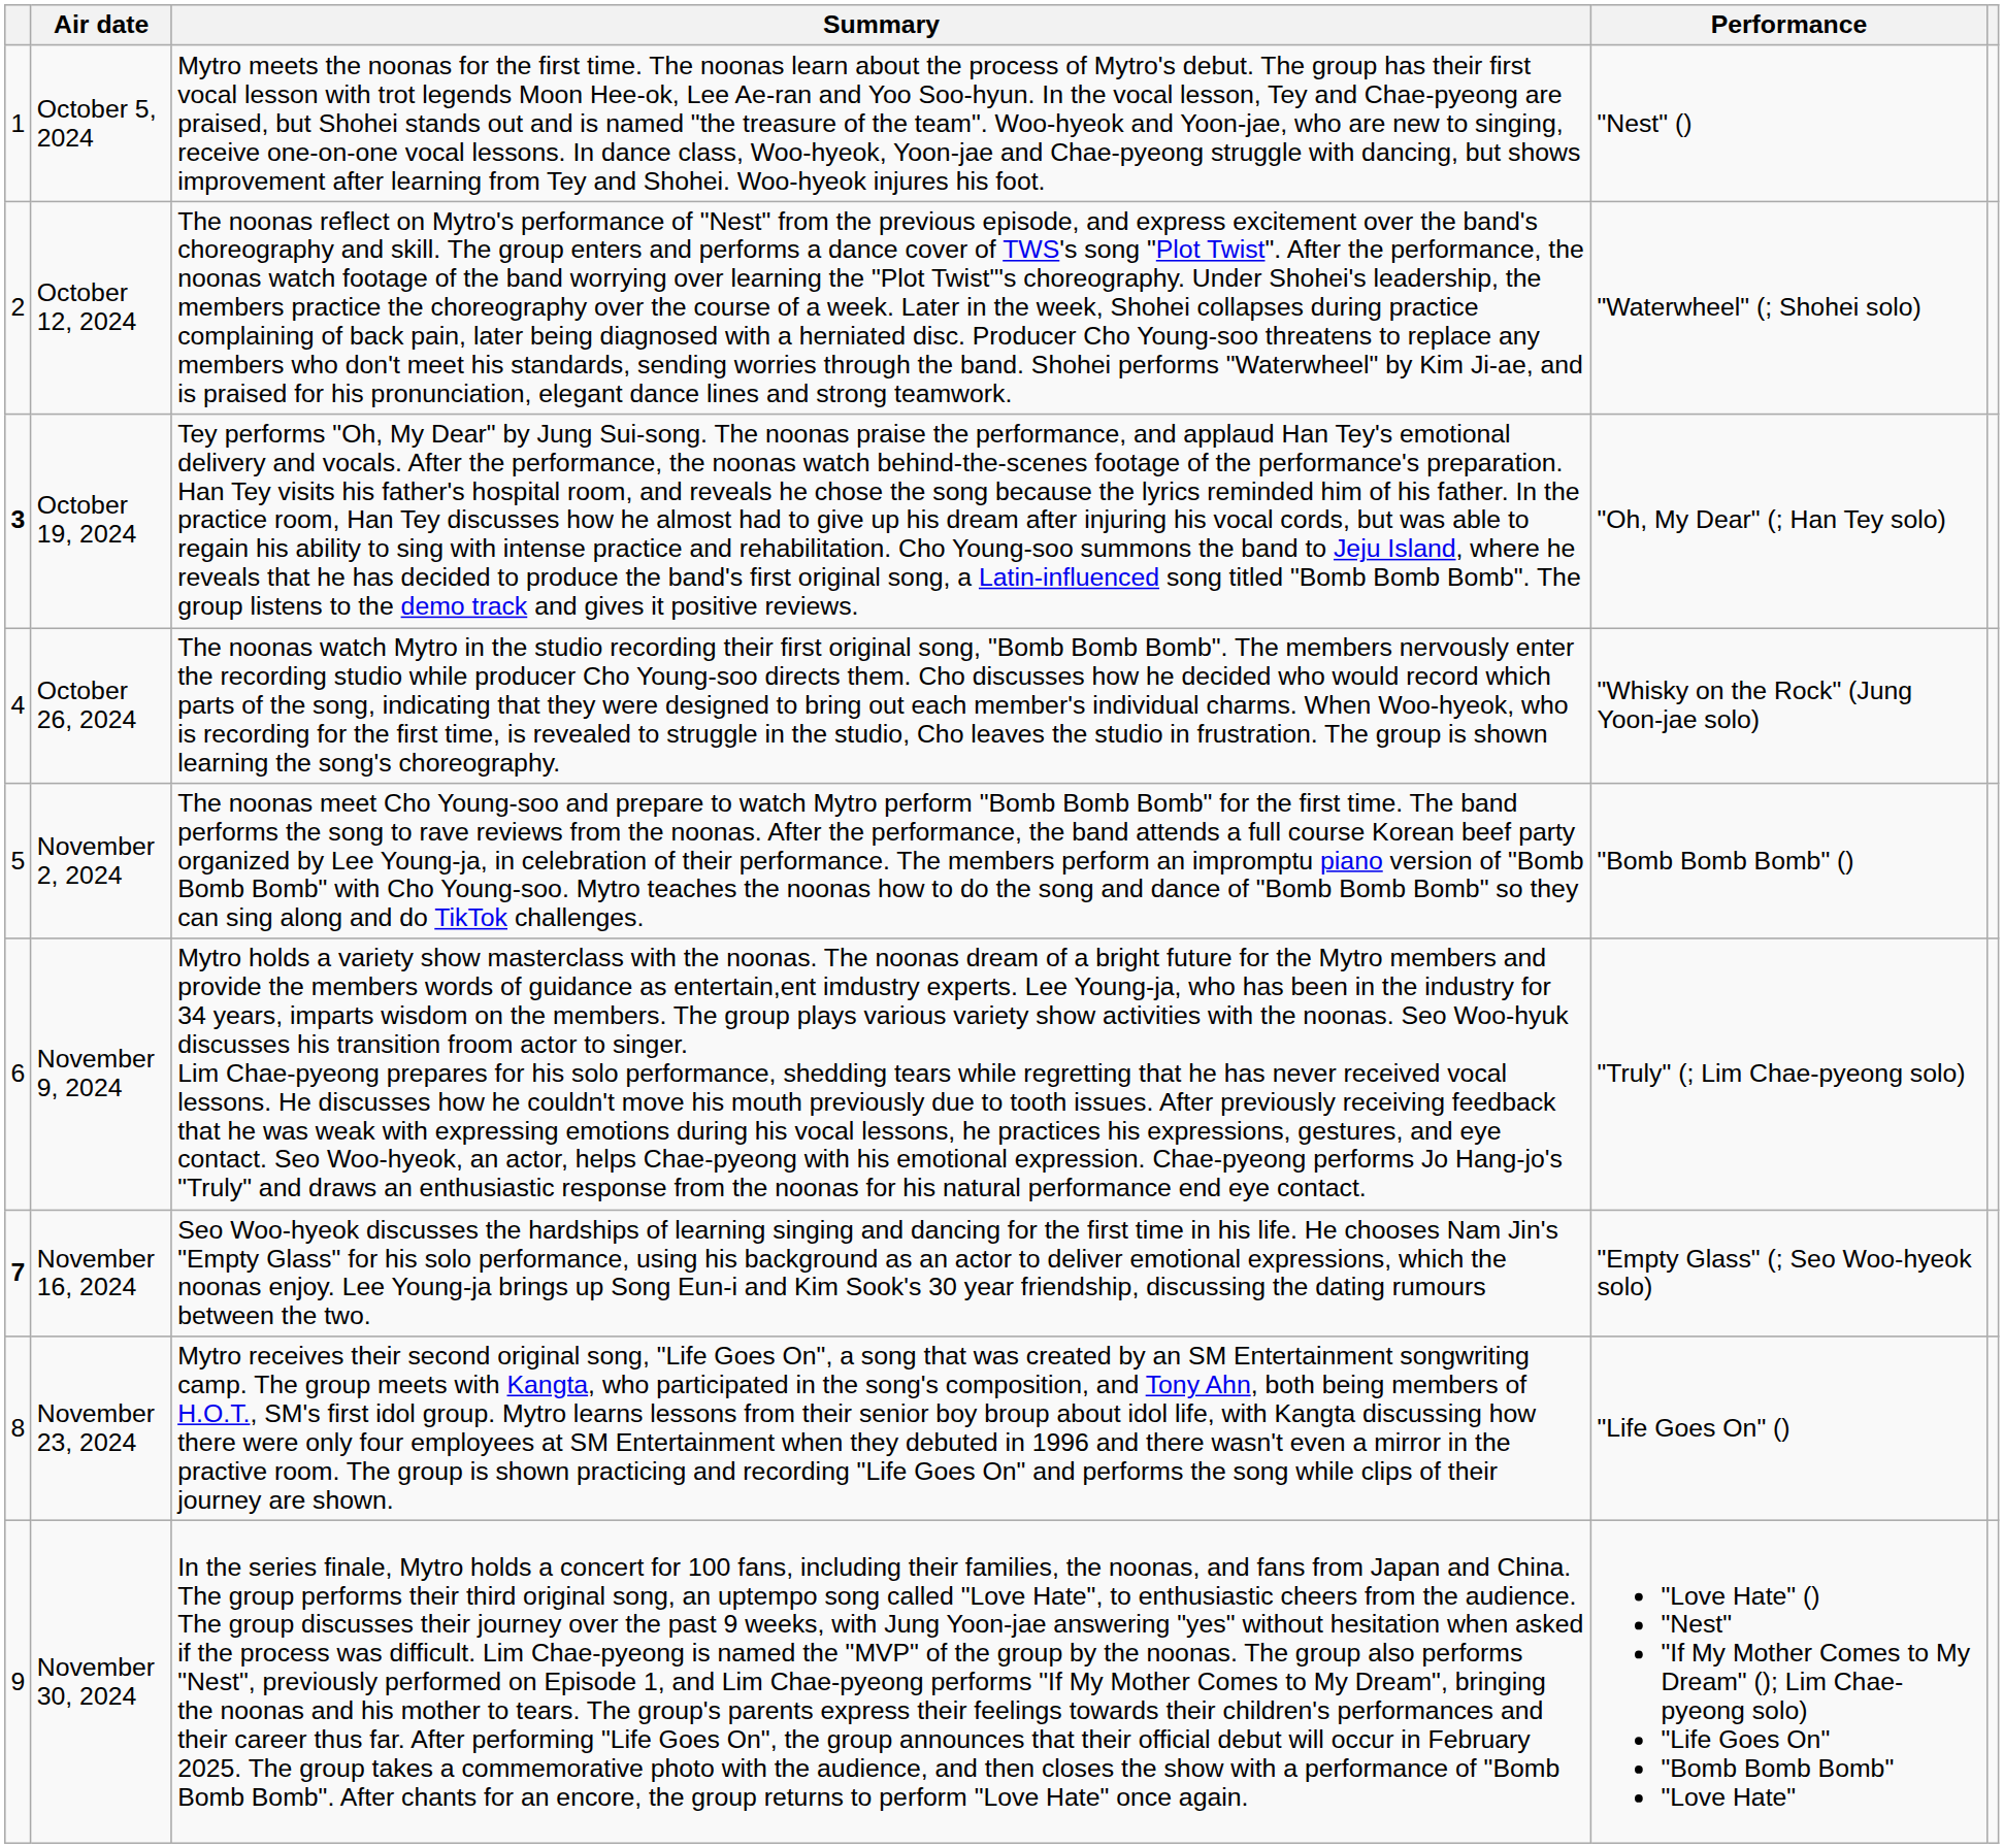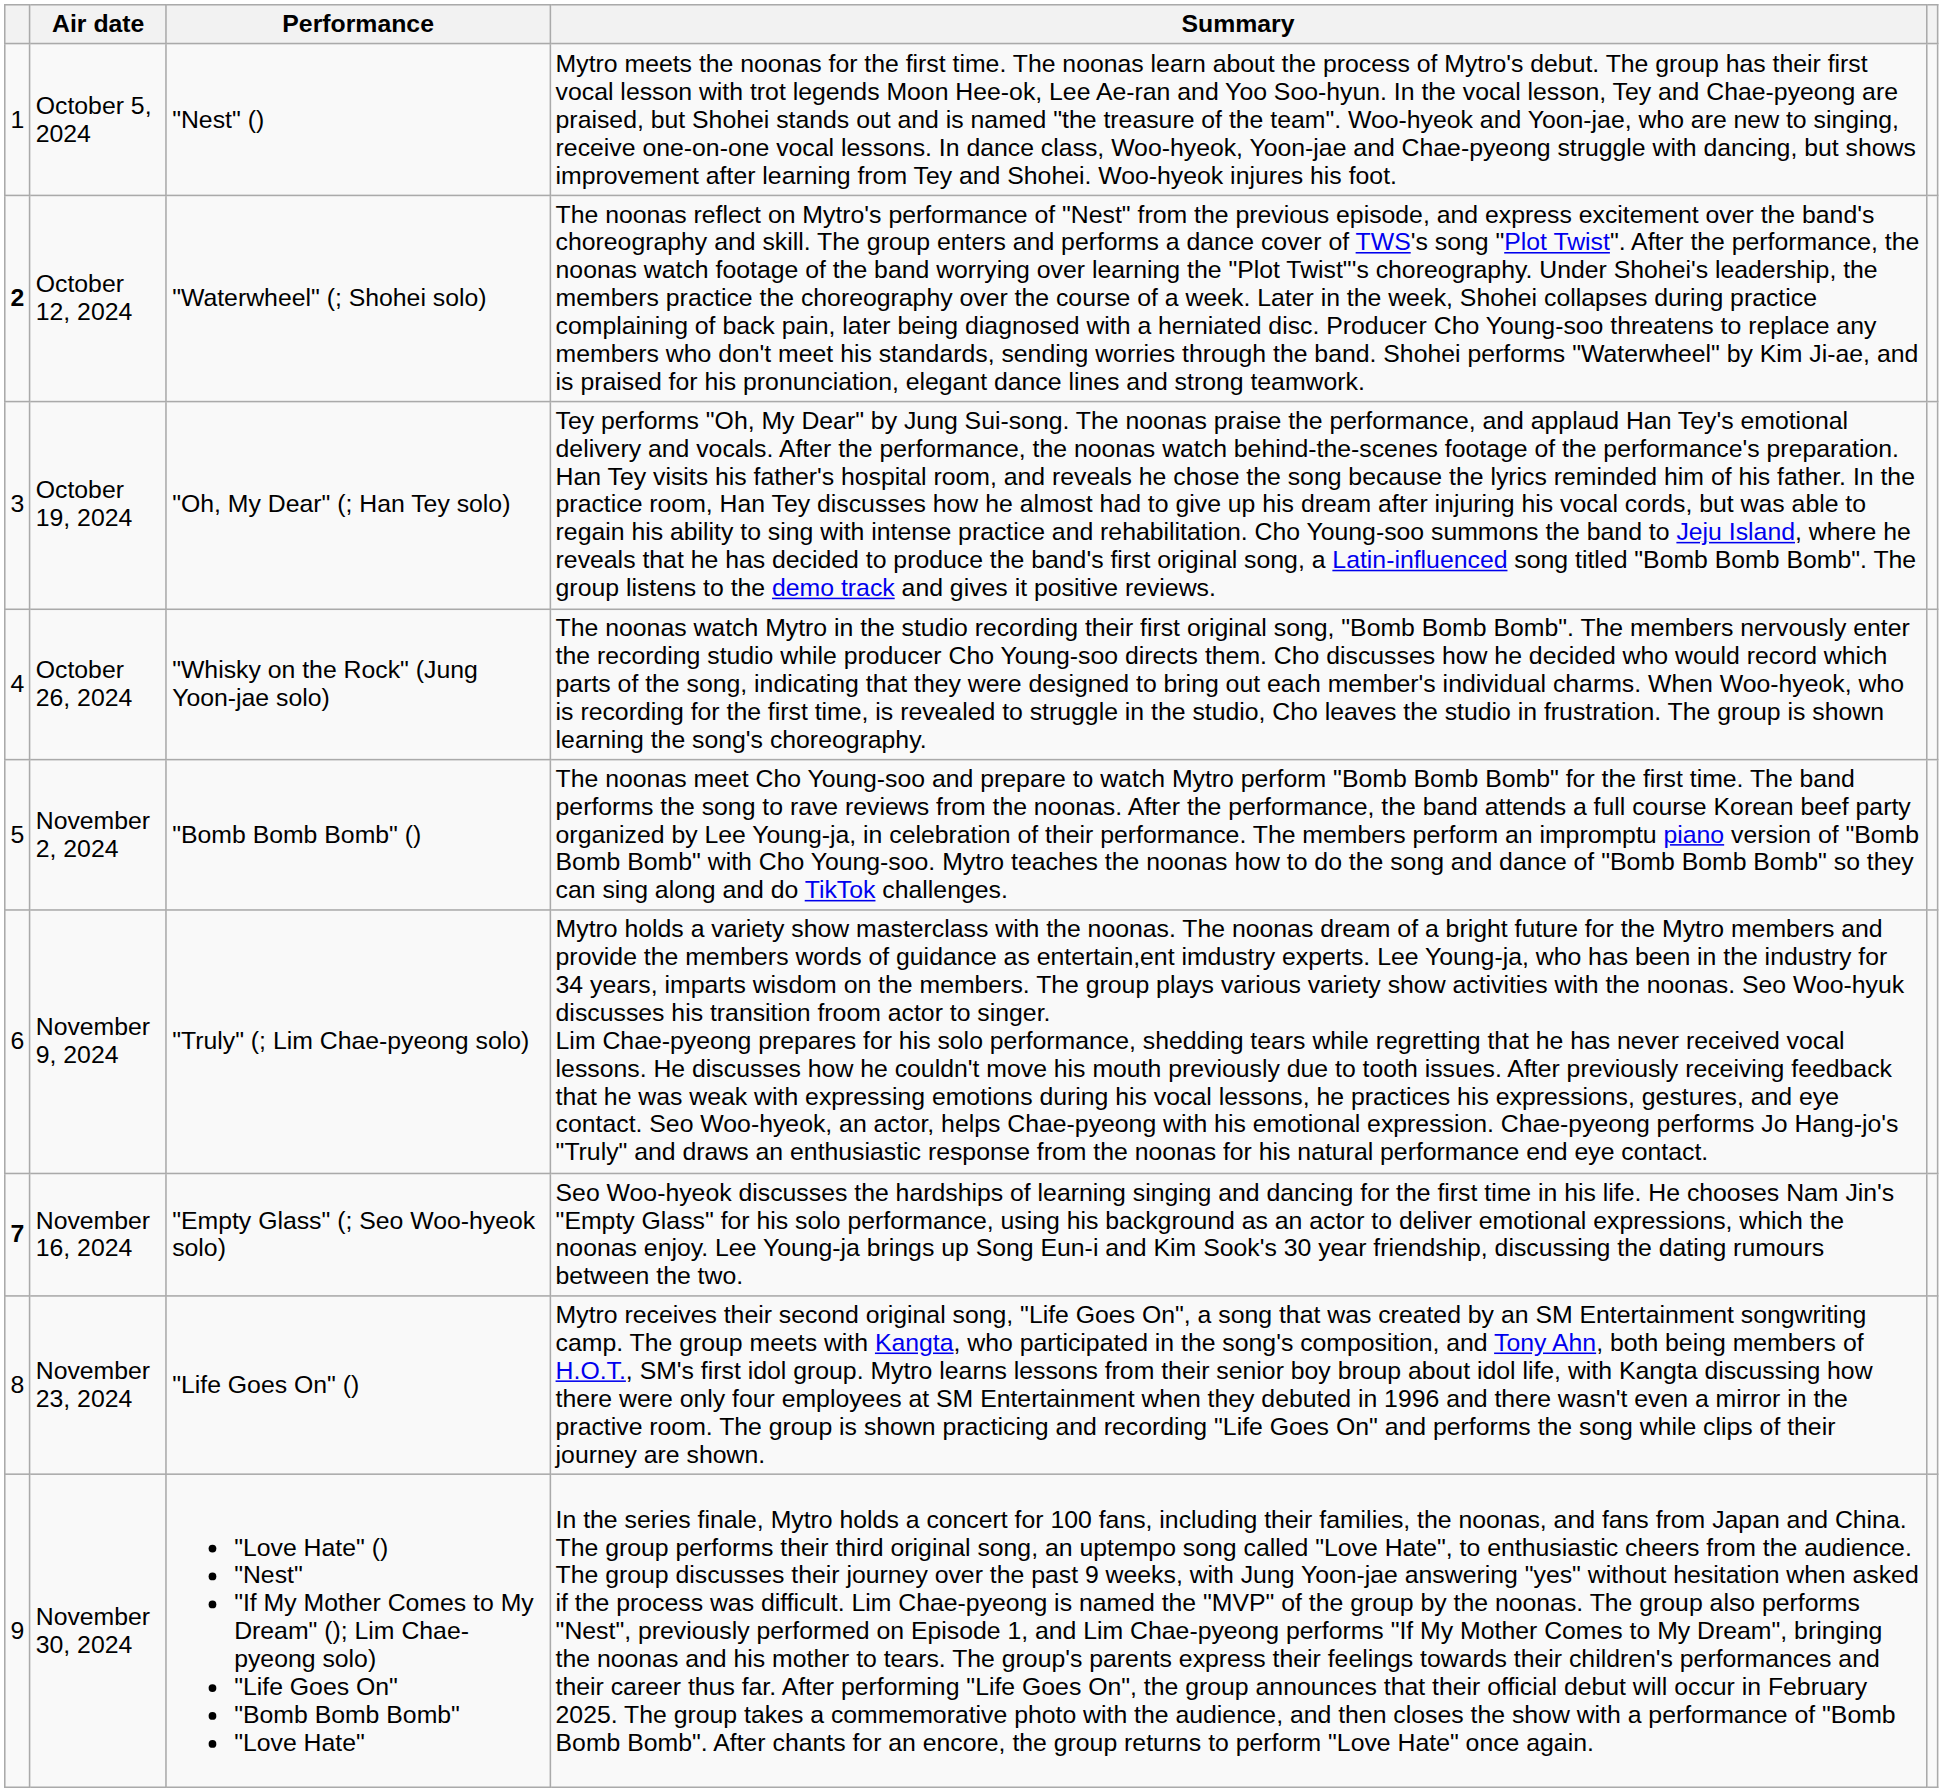columns swapped: Summary <-> Performance
October 12, 2024 | column 1: normal -> bold
October 19, 2024 | column 1: bold -> normal
